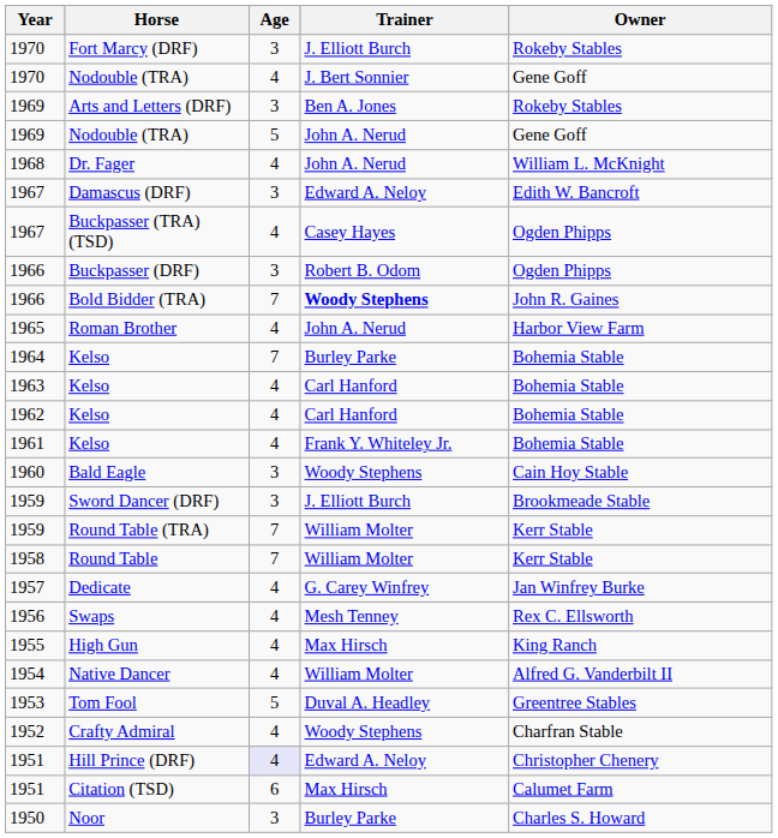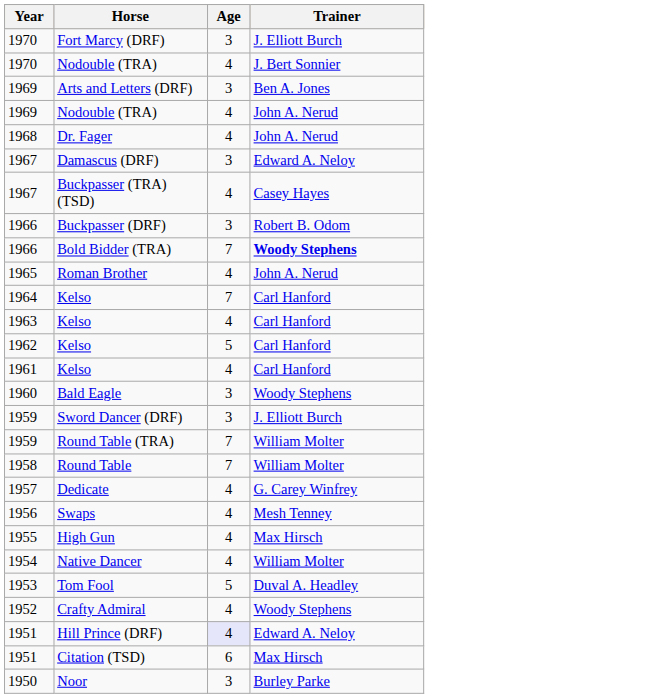- column: Owner | Rokeby Stables | Gene Goff | Rokeby Stables | Gene Goff | William L. McKnight | Edith W. Bancroft | Ogden Phipps | Ogden Phipps | John R. Gaines | Harbor View Farm | Bohemia Stable | Bohemia Stable | Bohemia Stable | Bohemia Stable | Cain Hoy Stable | Brookmeade Stable | Kerr Stable | Kerr Stable | Jan Winfrey Burke | Rex C. Ellsworth | King Ranch | Alfred G. Vanderbilt II | Greentree Stables | Charfran Stable | Christopher Chenery | Calumet Farm | Charles S. Howard
1969 / Nodouble (TRA) | Age: 5 -> 4
1964 / Kelso | Trainer: Burley Parke -> Carl Hanford
1962 / Kelso | Age: 4 -> 5
1961 / Kelso | Trainer: Frank Y. Whiteley Jr. -> Carl Hanford
